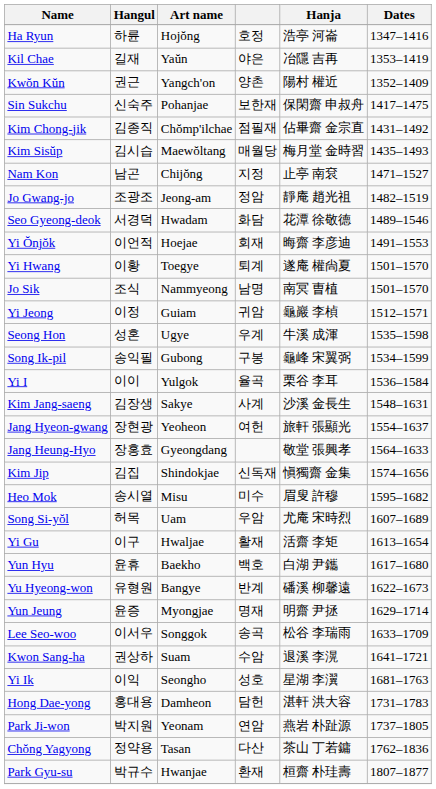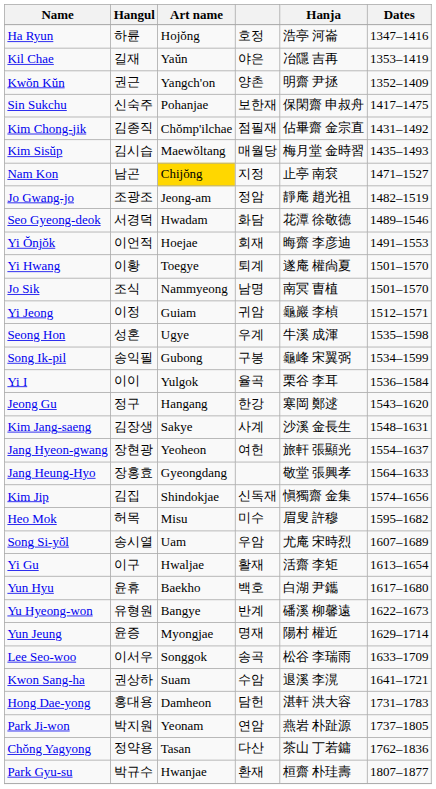Kwŏn Kŭn | Hanja: 陽村 權近 -> 明齋 尹拯
Nam Kon | Art name: no background -> gold background
+ row: Jeong Gu | 정구 | Hangang | 한강 | 寒岡 鄭逑 | 1543–1620
Heo Mok | Hangul: 송시열 -> 허목
Song Si-yŏl | Hangul: 허목 -> 송시열
Yun Jeung | Hanja: 明齋 尹拯 -> 陽村 權近
- row: Yi Ik | 이익 | Seongho | 성호 | 星湖 李瀷 | 1681–1763
